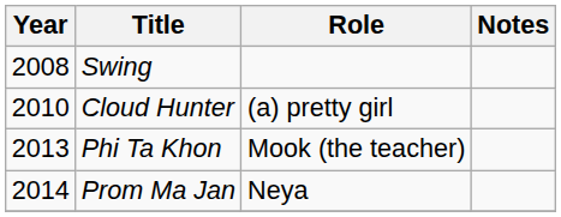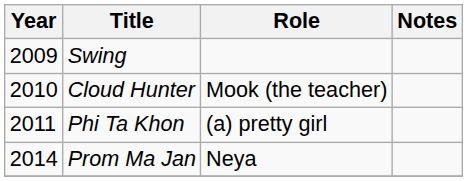Swing | Year: 2008 -> 2009
Cloud Hunter | Role: (a) pretty girl -> Mook (the teacher)
Phi Ta Khon | Year: 2013 -> 2011
Phi Ta Khon | Role: Mook (the teacher) -> (a) pretty girl
